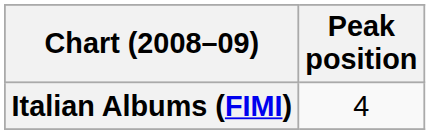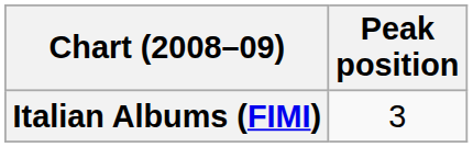Italian Albums (FIMI) | Peak position: 4 -> 3
